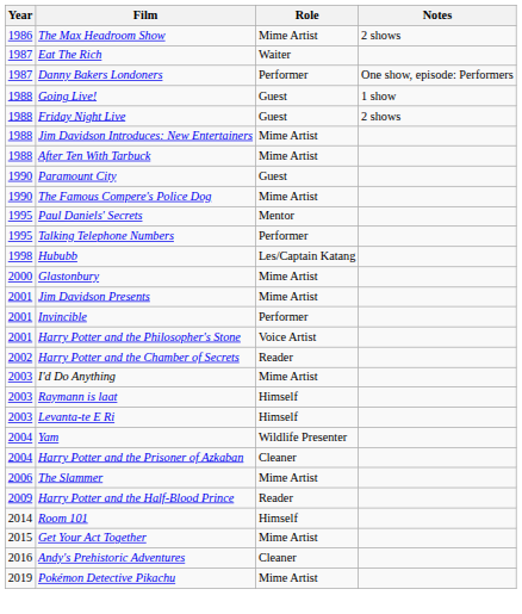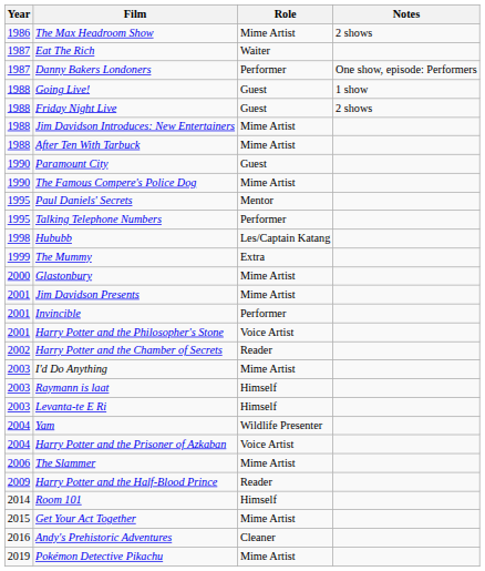+ row: 1999 | The Mummy | Extra
Harry Potter and the Prisoner of Azkaban | Role: Cleaner -> Voice Artist
